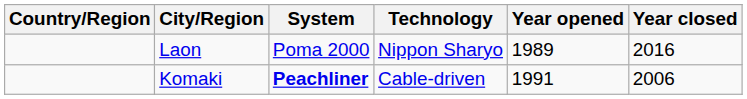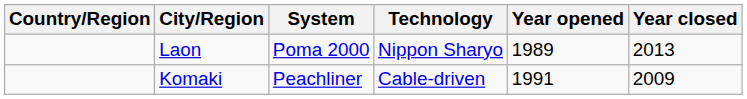Laon | Year closed: 2016 -> 2013
Komaki | System: bold -> normal
Komaki | Year closed: 2006 -> 2009
